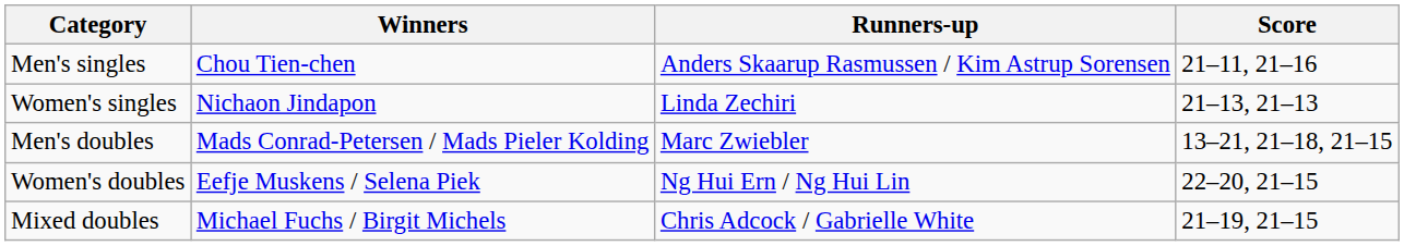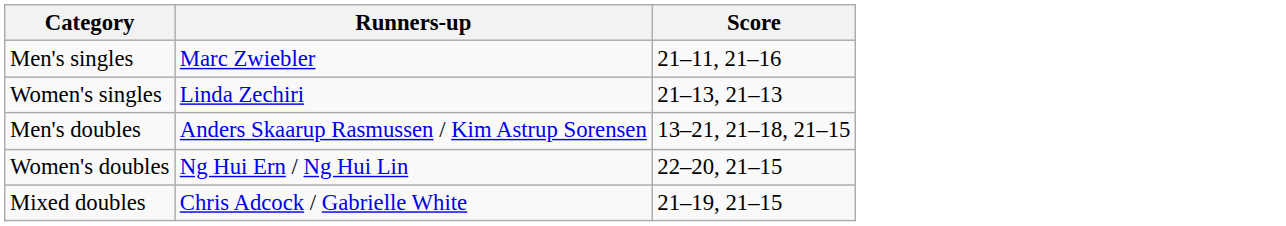- column: Winners | Chou Tien-chen | Nichaon Jindapon | Mads Conrad-Petersen / Mads Pieler Kolding | Eefje Muskens / Selena Piek | Michael Fuchs / Birgit Michels
Men's singles | Runners-up: Anders Skaarup Rasmussen / Kim Astrup Sorensen -> Marc Zwiebler
Men's doubles | Runners-up: Marc Zwiebler -> Anders Skaarup Rasmussen / Kim Astrup Sorensen
